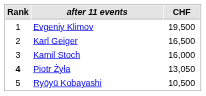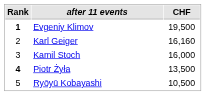Evgeniy Klimov | Rank: normal -> bold
Karl Geiger | CHF: 16,500 -> 16,160
Piotr Żyła | CHF: 13,050 -> 13,500
